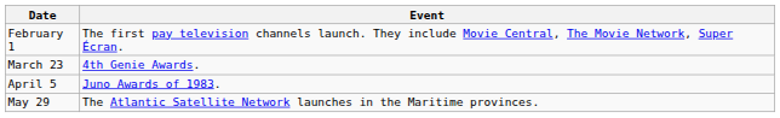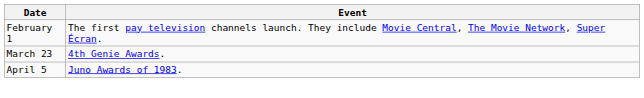- row: May 29 | The Atlantic Satellite Network launches in the Maritime provinces.
